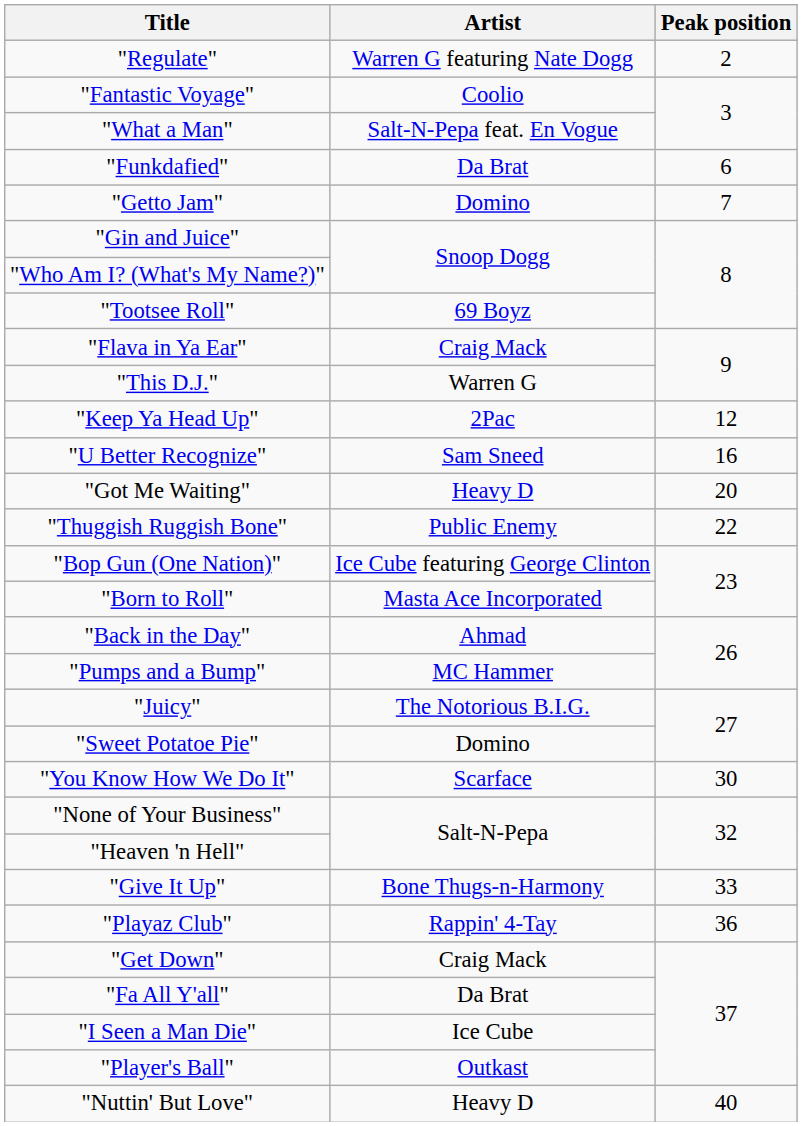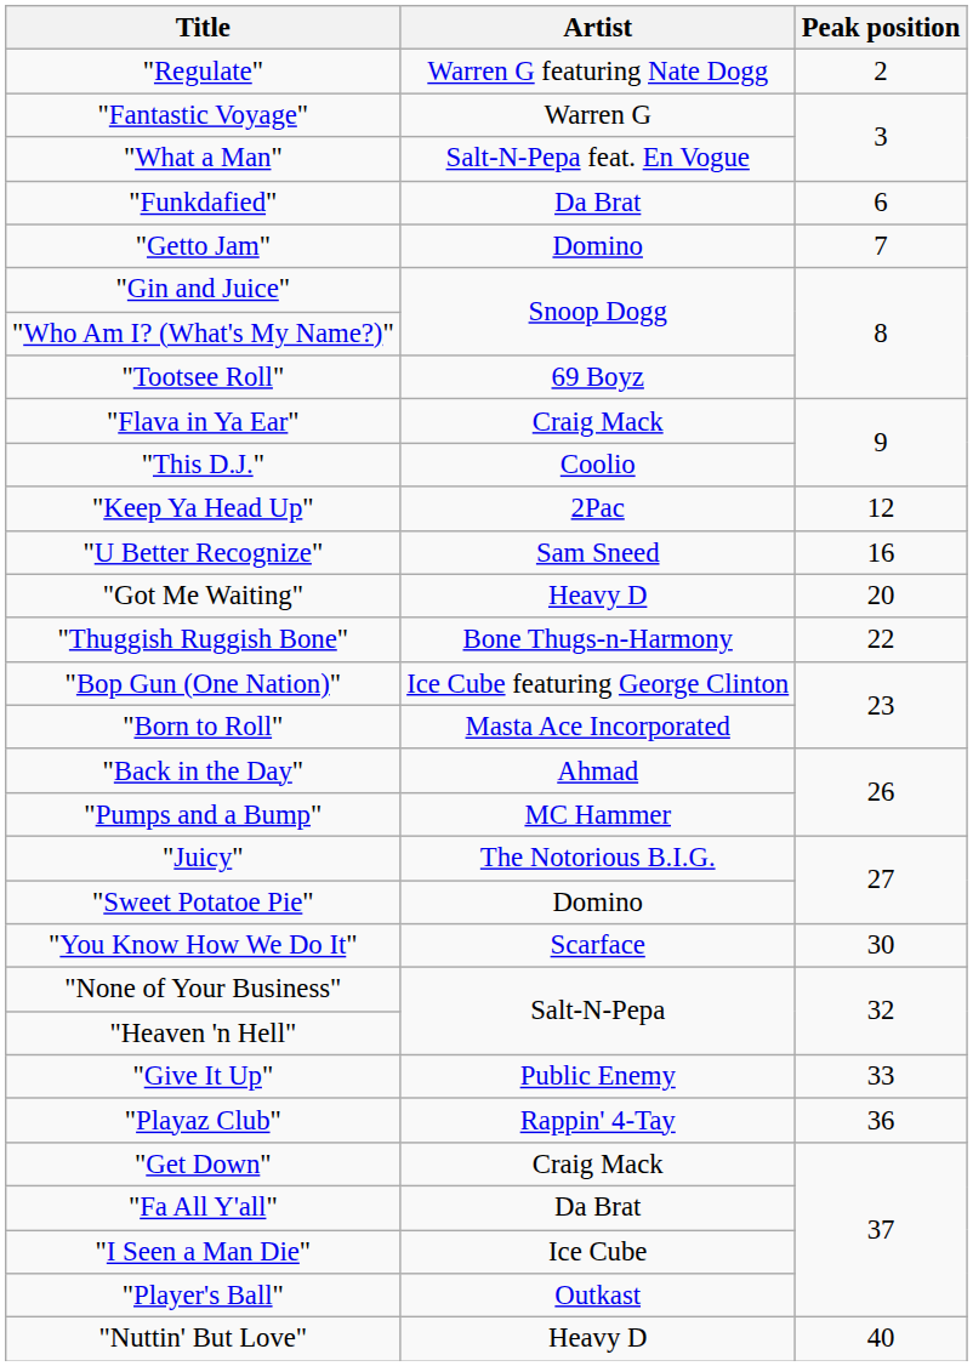"Fantastic Voyage" | Artist: Coolio -> Warren G
"This D.J." | Artist: Warren G -> Coolio
"Thuggish Ruggish Bone" | Artist: Public Enemy -> Bone Thugs-n-Harmony
"Give It Up" | Artist: Bone Thugs-n-Harmony -> Public Enemy
